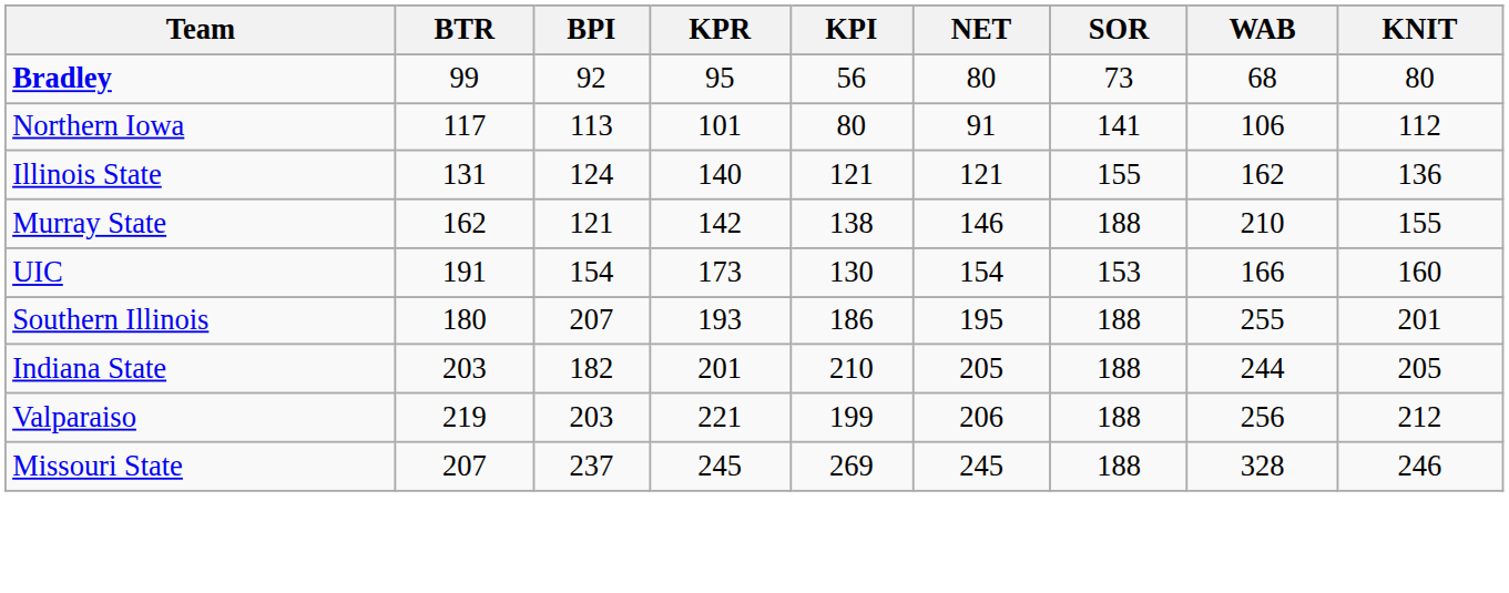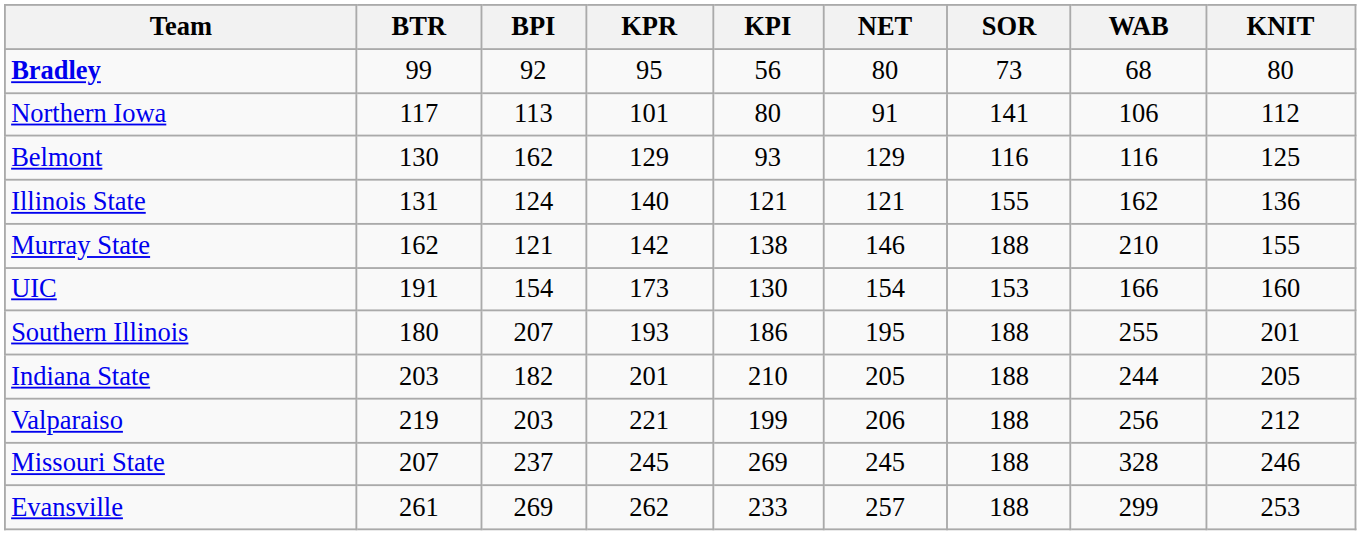+ row: Belmont | 130 | 162 | 129 | 93 | 129 | 116 | 116 | 125
+ row: Evansville | 261 | 269 | 262 | 233 | 257 | 188 | 299 | 253
